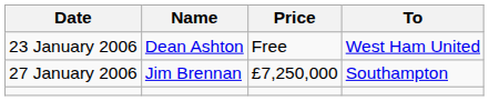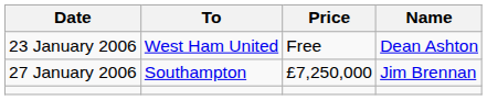columns swapped: Name <-> To
